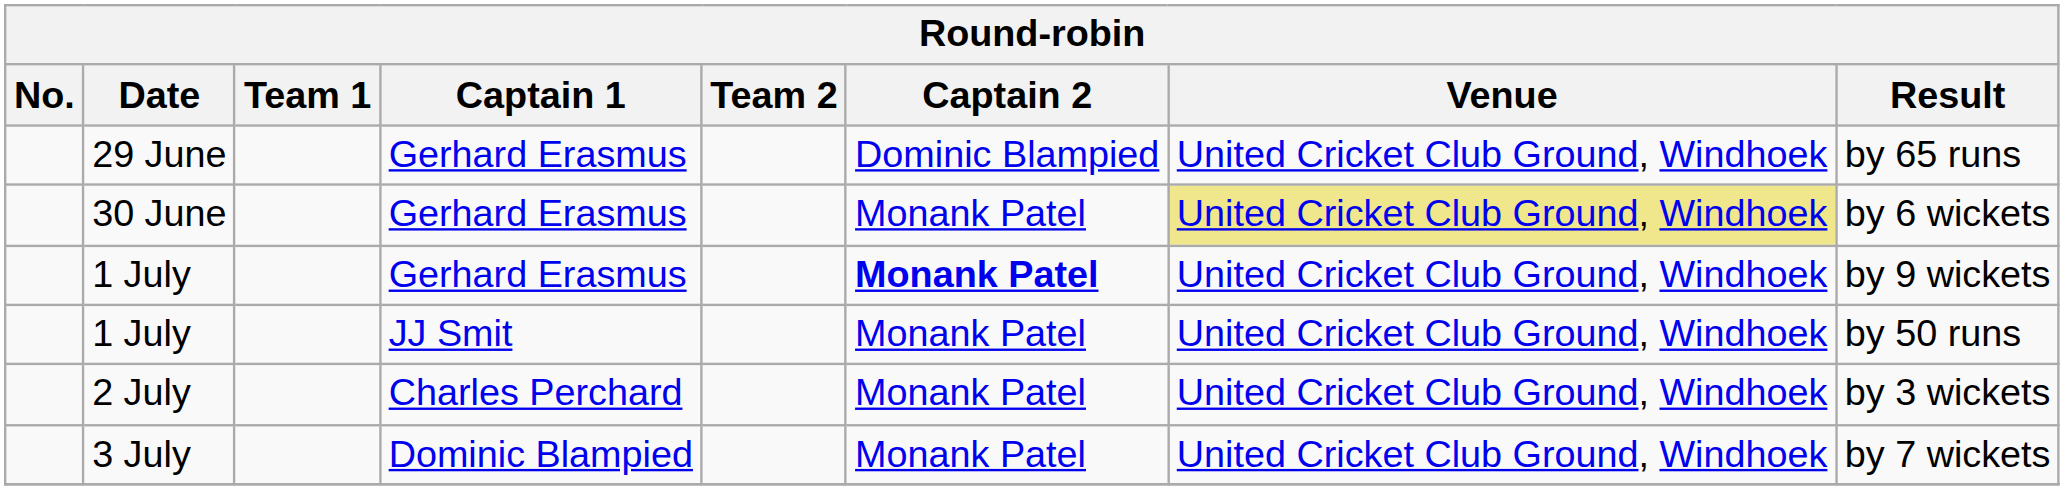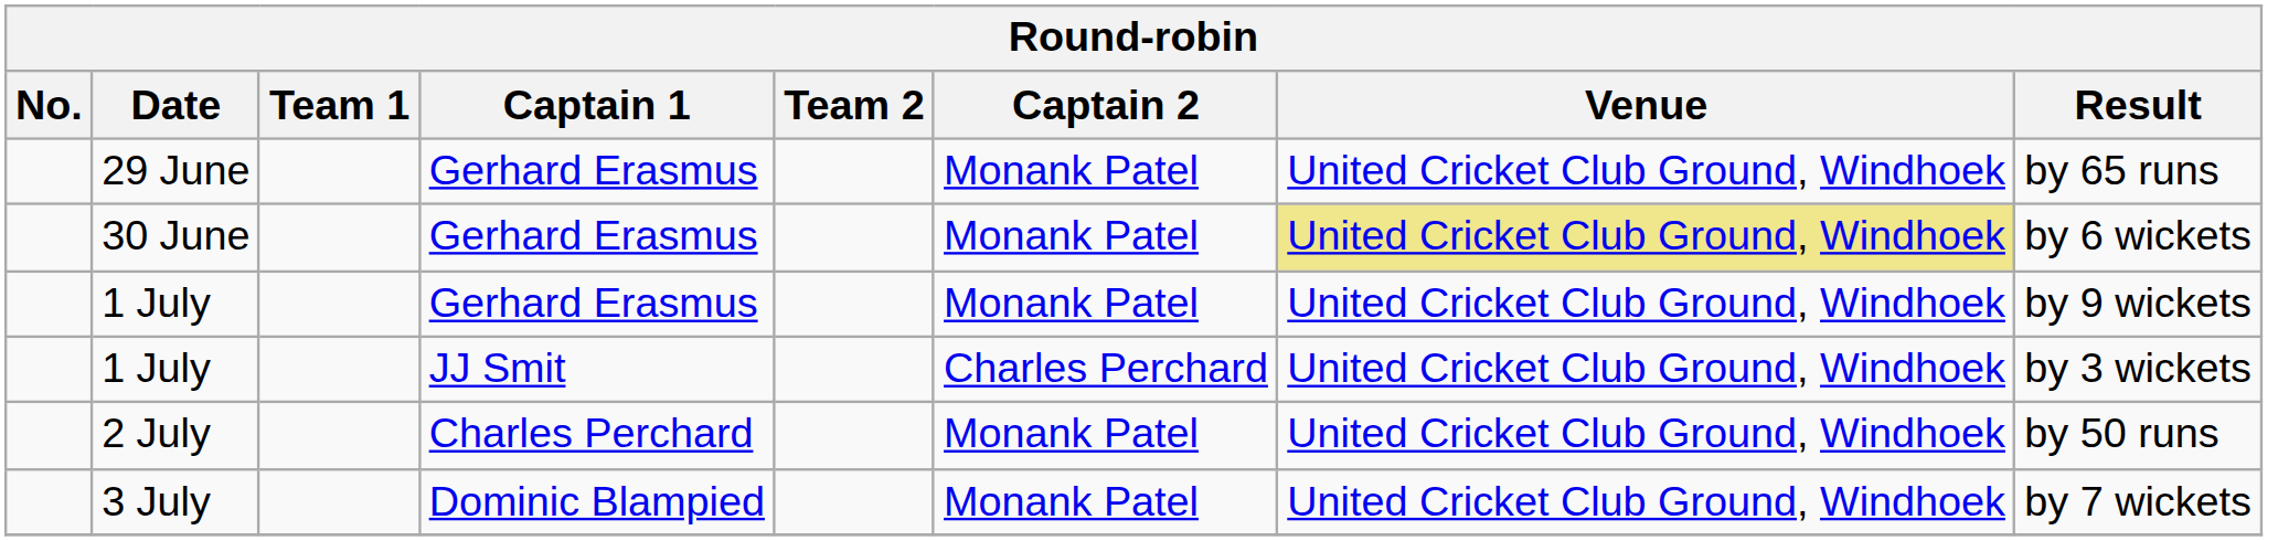29 June | Captain 2: Dominic Blampied -> Monank Patel
1 July / Gerhard Erasmus | Captain 2: bold -> normal
1 July / JJ Smit | Captain 2: Monank Patel -> Charles Perchard
1 July / JJ Smit | Result: by 50 runs -> by 3 wickets
2 July | Result: by 3 wickets -> by 50 runs
